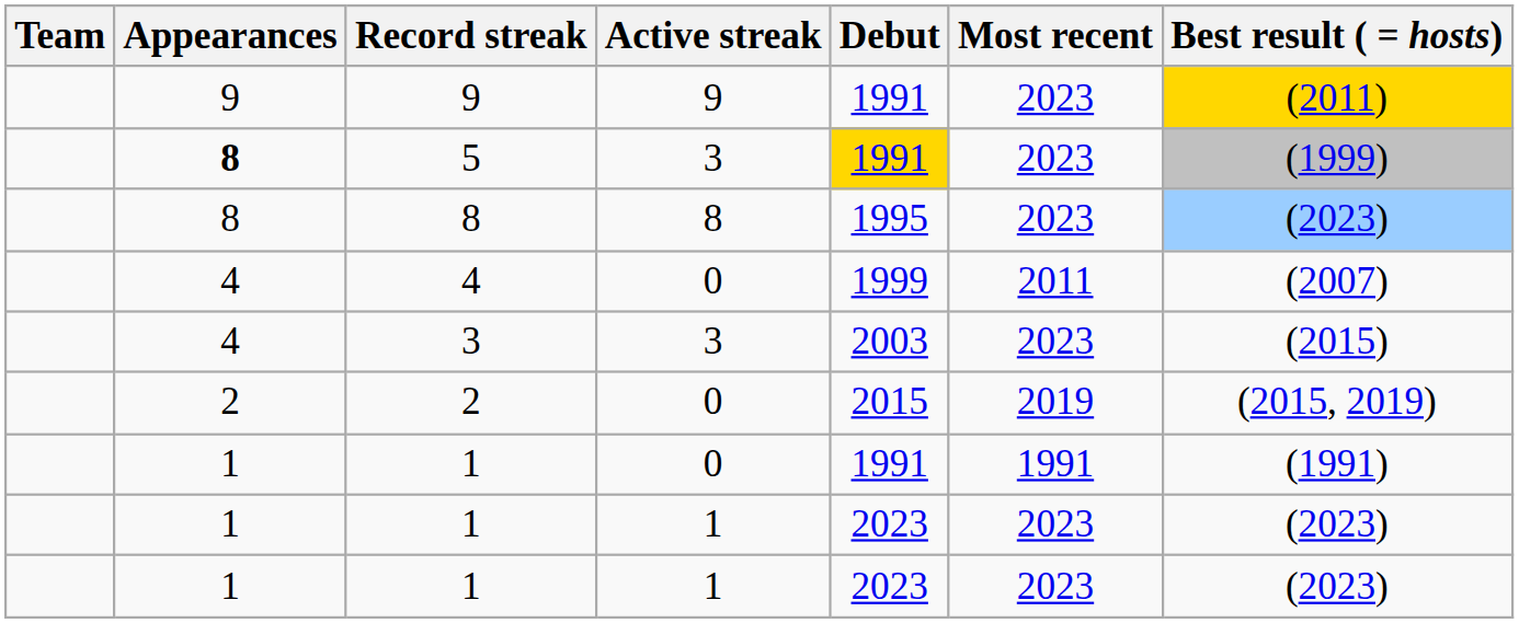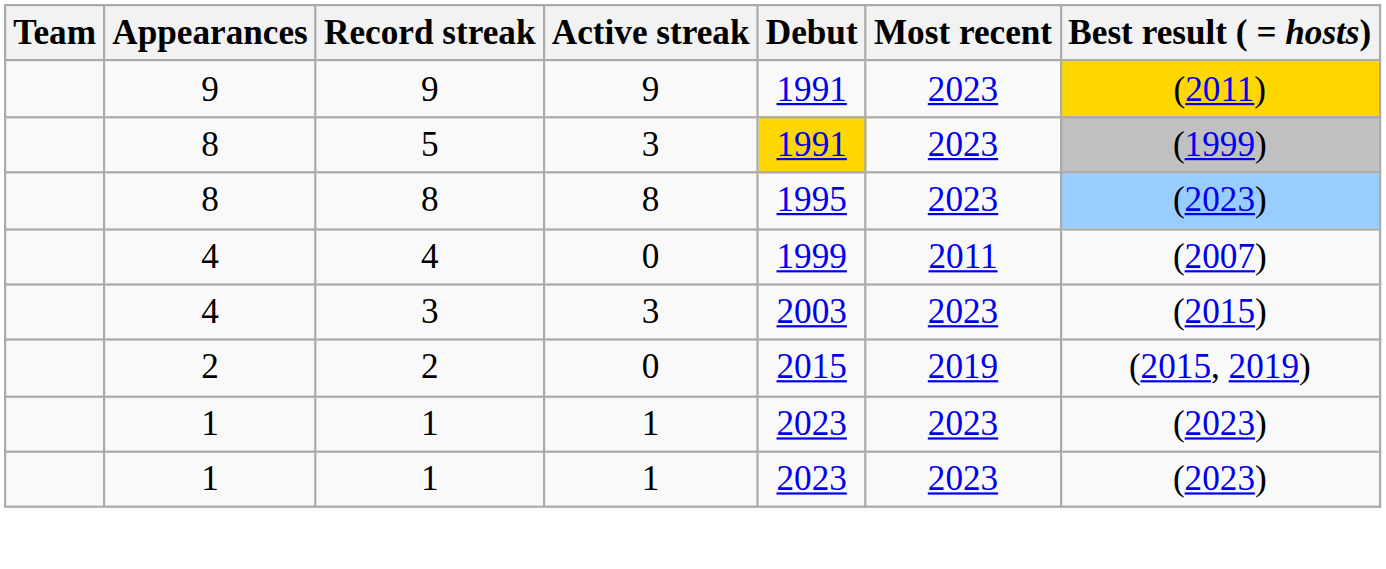5 | Appearances: bold -> normal
- row: 1 | 1 | 0 | 1991 | 1991 | (1991)
